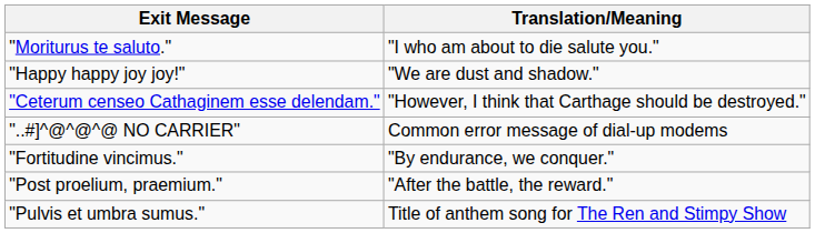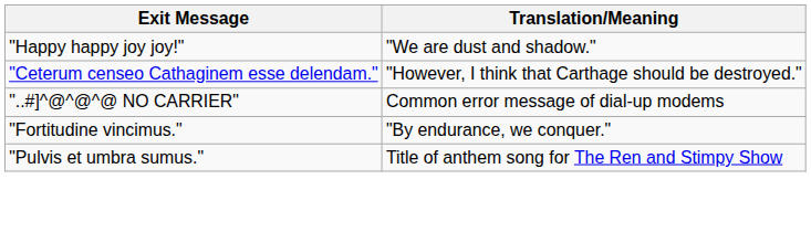- row: "Moriturus te saluto." | "I who am about to die salute you."
- row: "Post proelium, praemium." | "After the battle, the reward."
